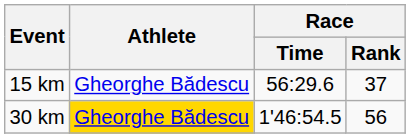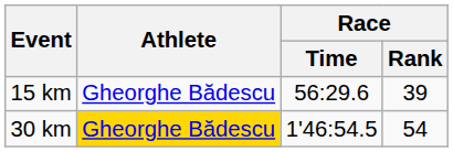15 km | Race / Rank: 37 -> 39
30 km | Race / Rank: 56 -> 54
